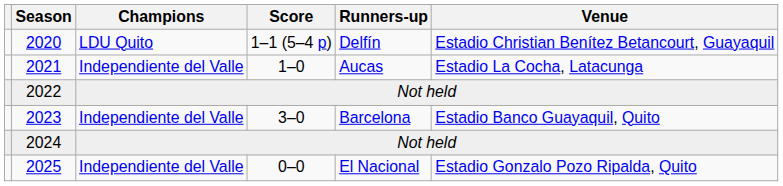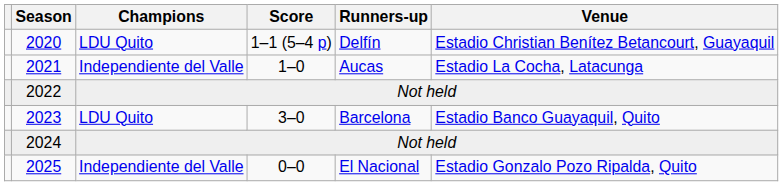2023 | Champions: Independiente del Valle -> LDU Quito
